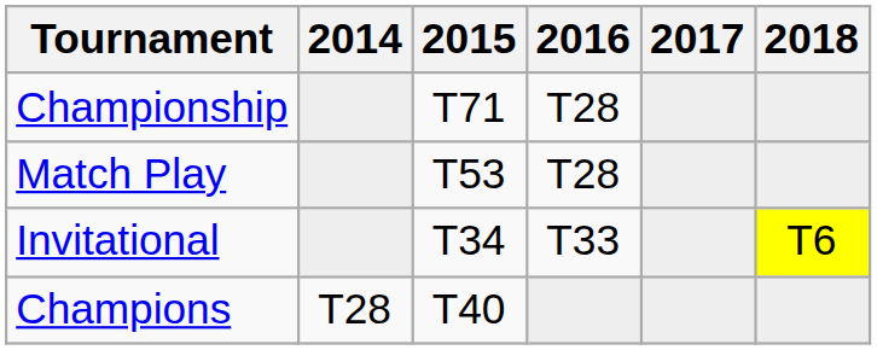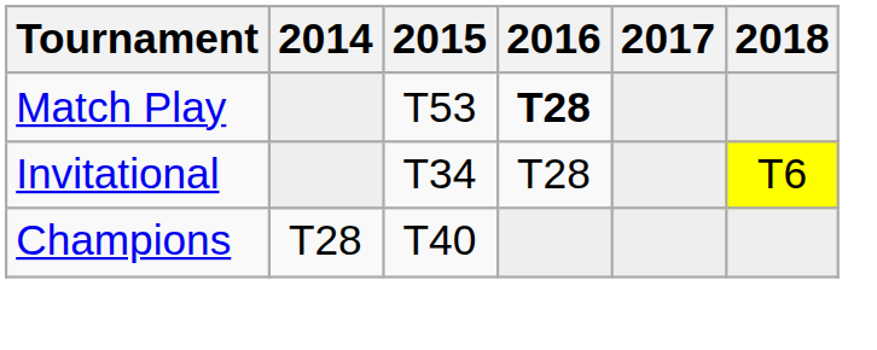- row: Championship | T71 | T28
Match Play | 2016: normal -> bold
Invitational | 2016: T33 -> T28
